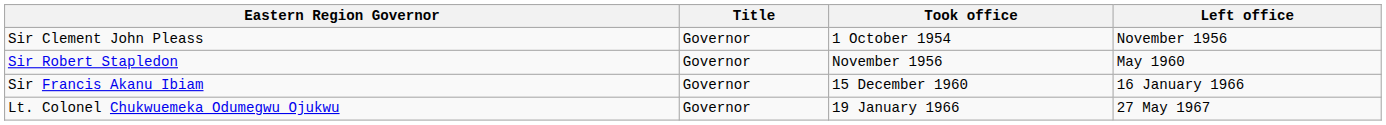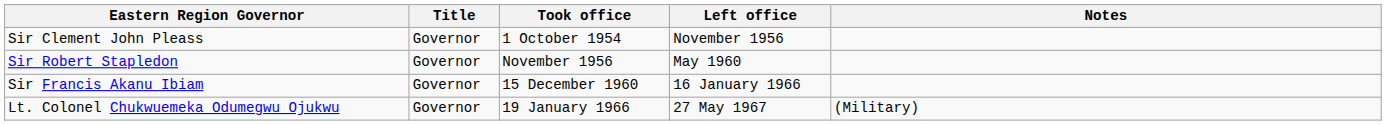+ column: Notes | (Military)
